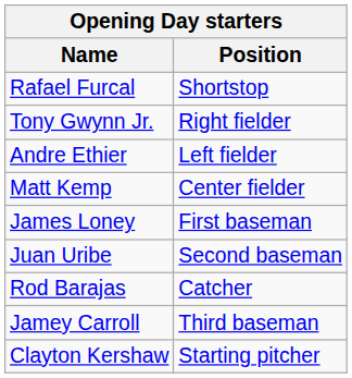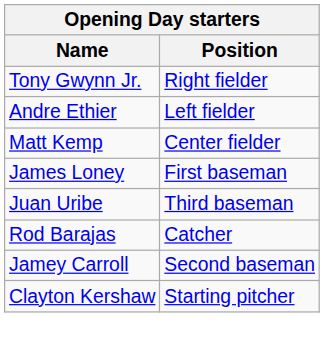- row: Rafael Furcal | Shortstop
Juan Uribe | Position: Second baseman -> Third baseman
Jamey Carroll | Position: Third baseman -> Second baseman
